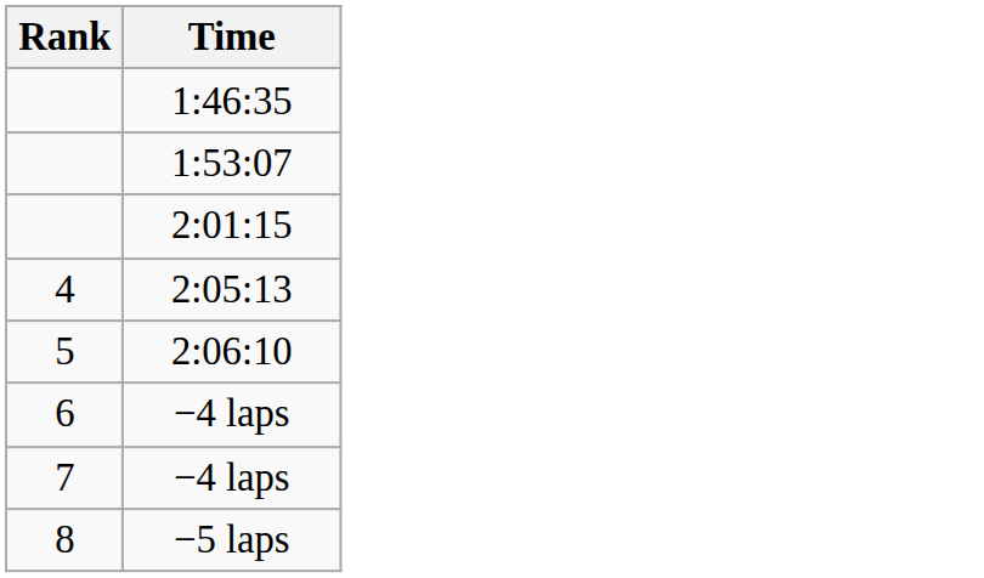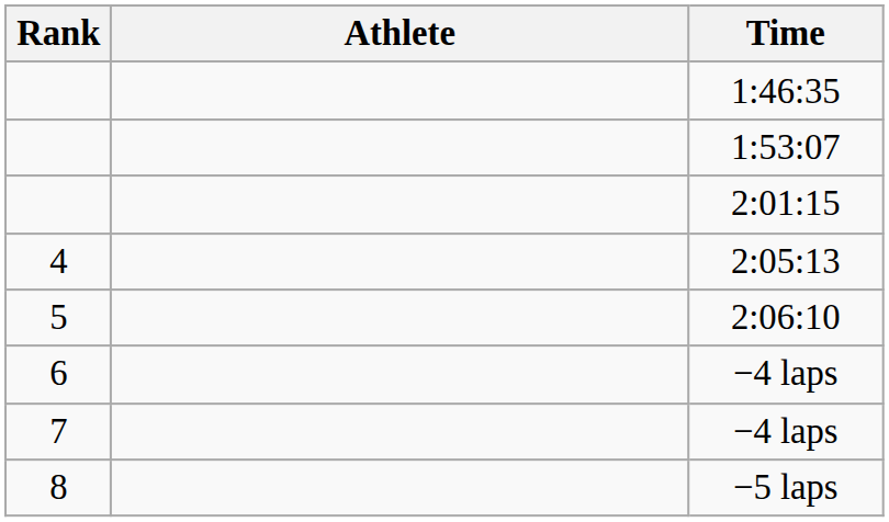+ column: Athlete
